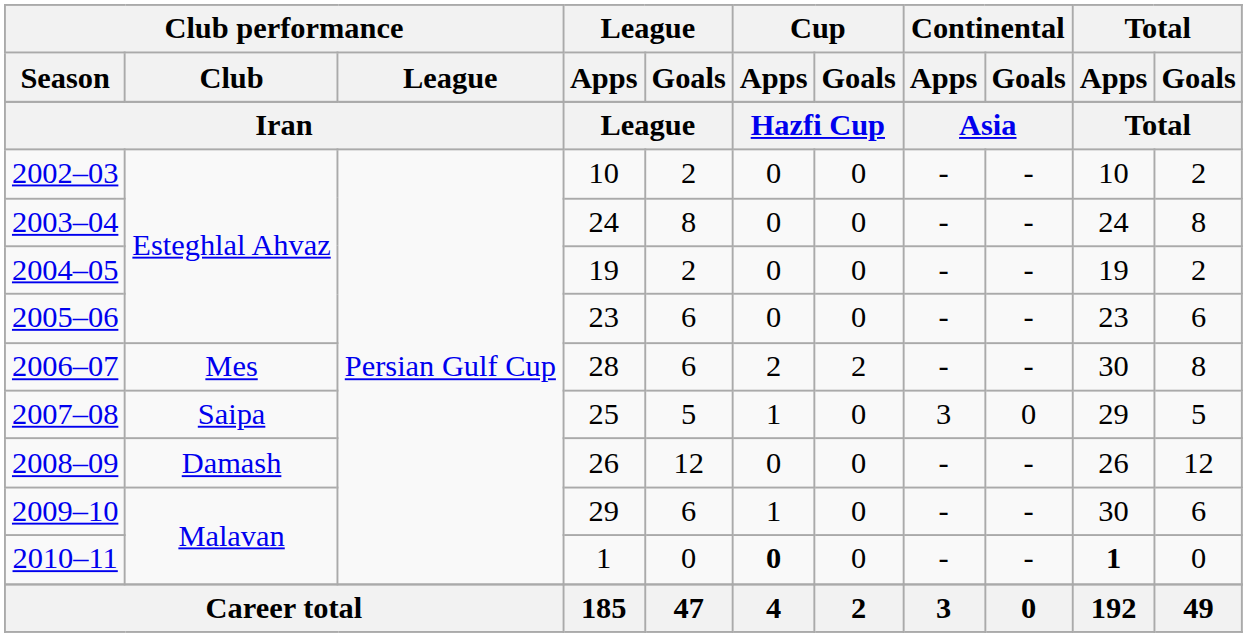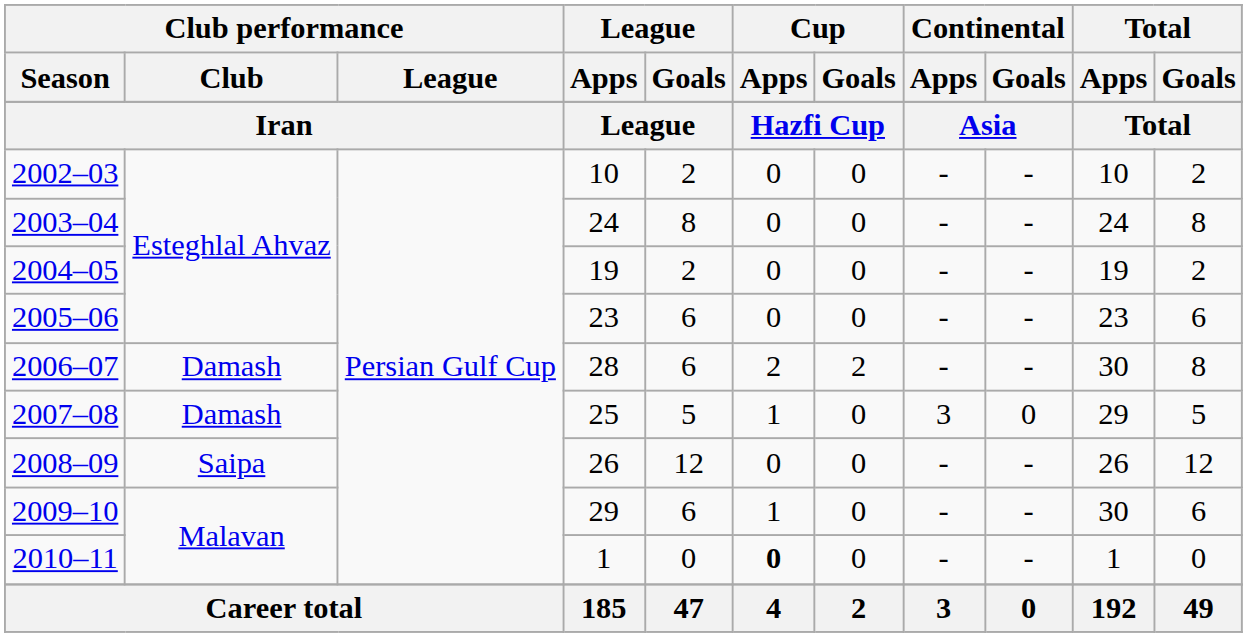2006–07 | Club performance / Club: Mes -> Damash
2007–08 | Club performance / Club: Saipa -> Damash
2008–09 | Club performance / Club: Damash -> Saipa
2010–11 | Total / Apps: bold -> normal
